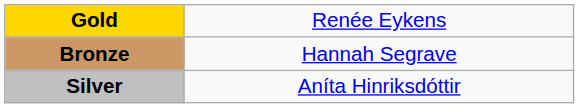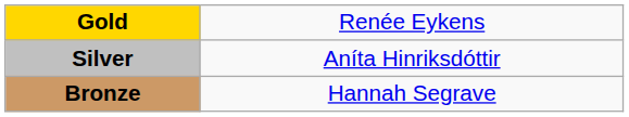rows swapped: Silver <-> Bronze
